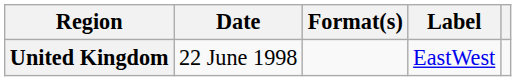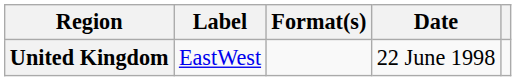columns swapped: Date <-> Label
